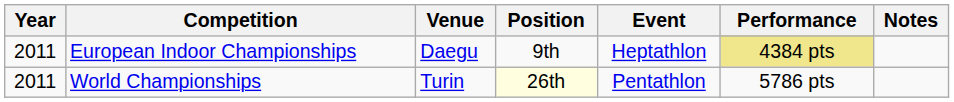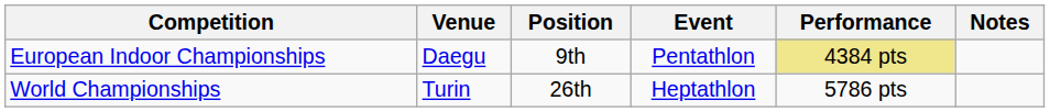- column: Year | 2011 | 2011
European Indoor Championships | Event: Heptathlon -> Pentathlon
World Championships | Position: lightyellow background -> no background
World Championships | Event: Pentathlon -> Heptathlon
